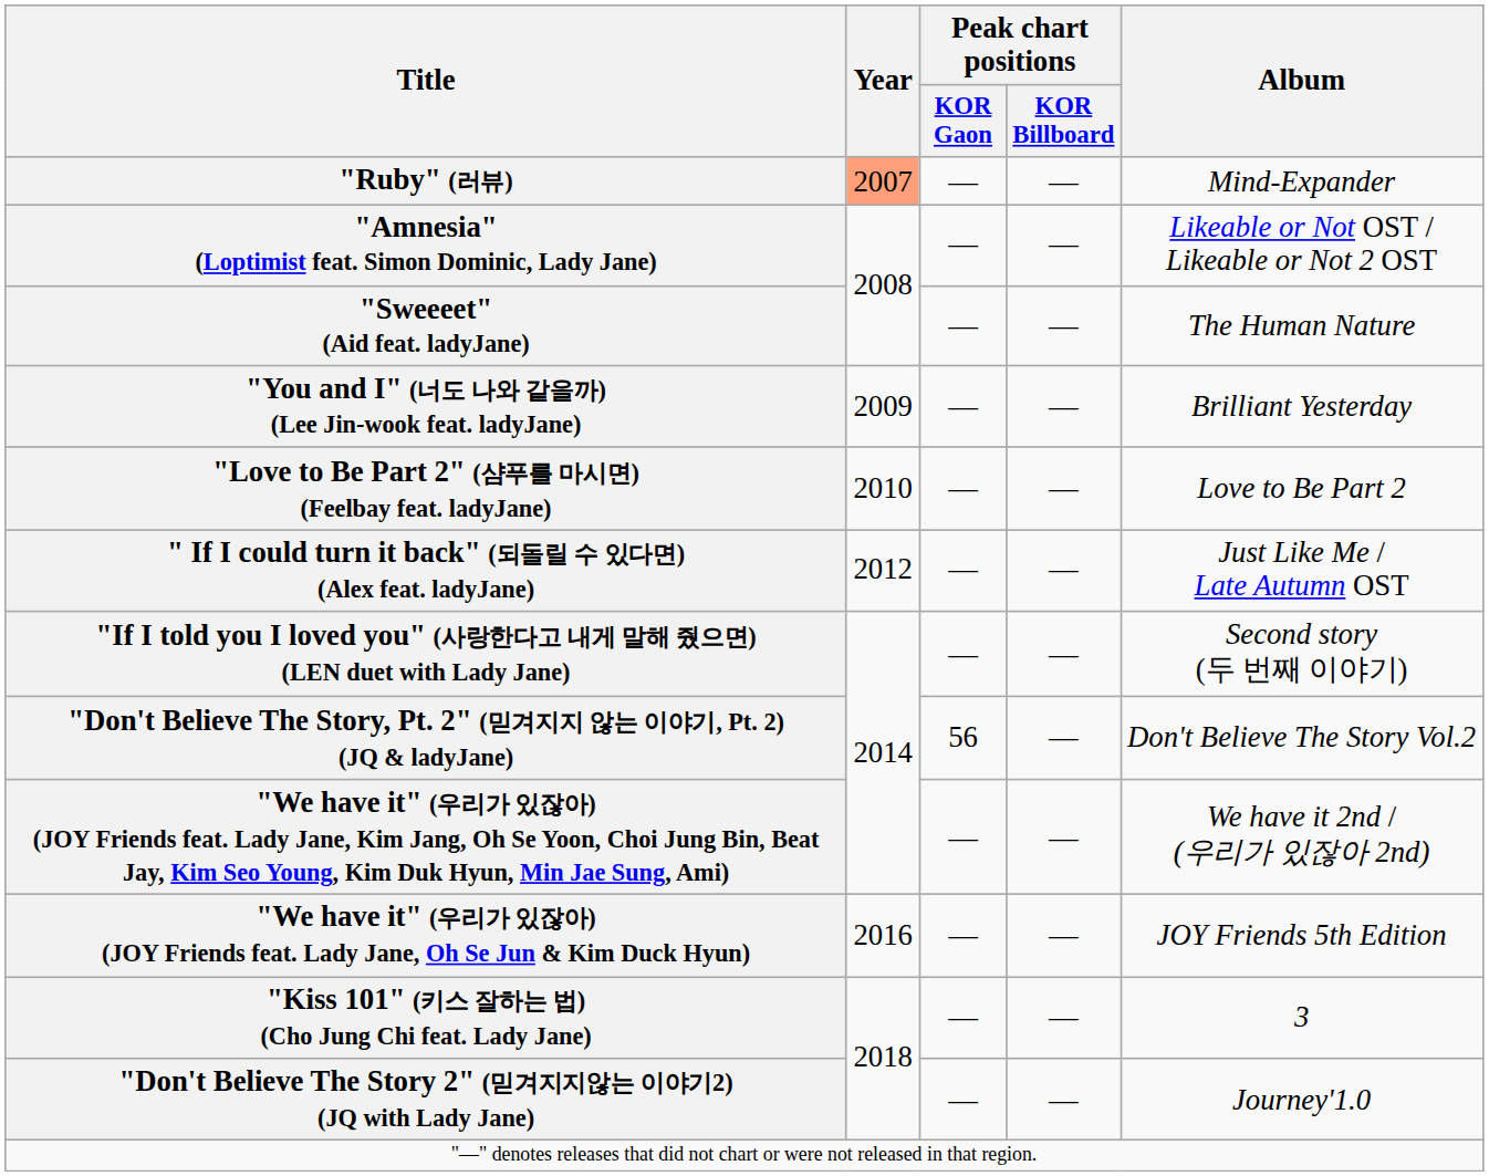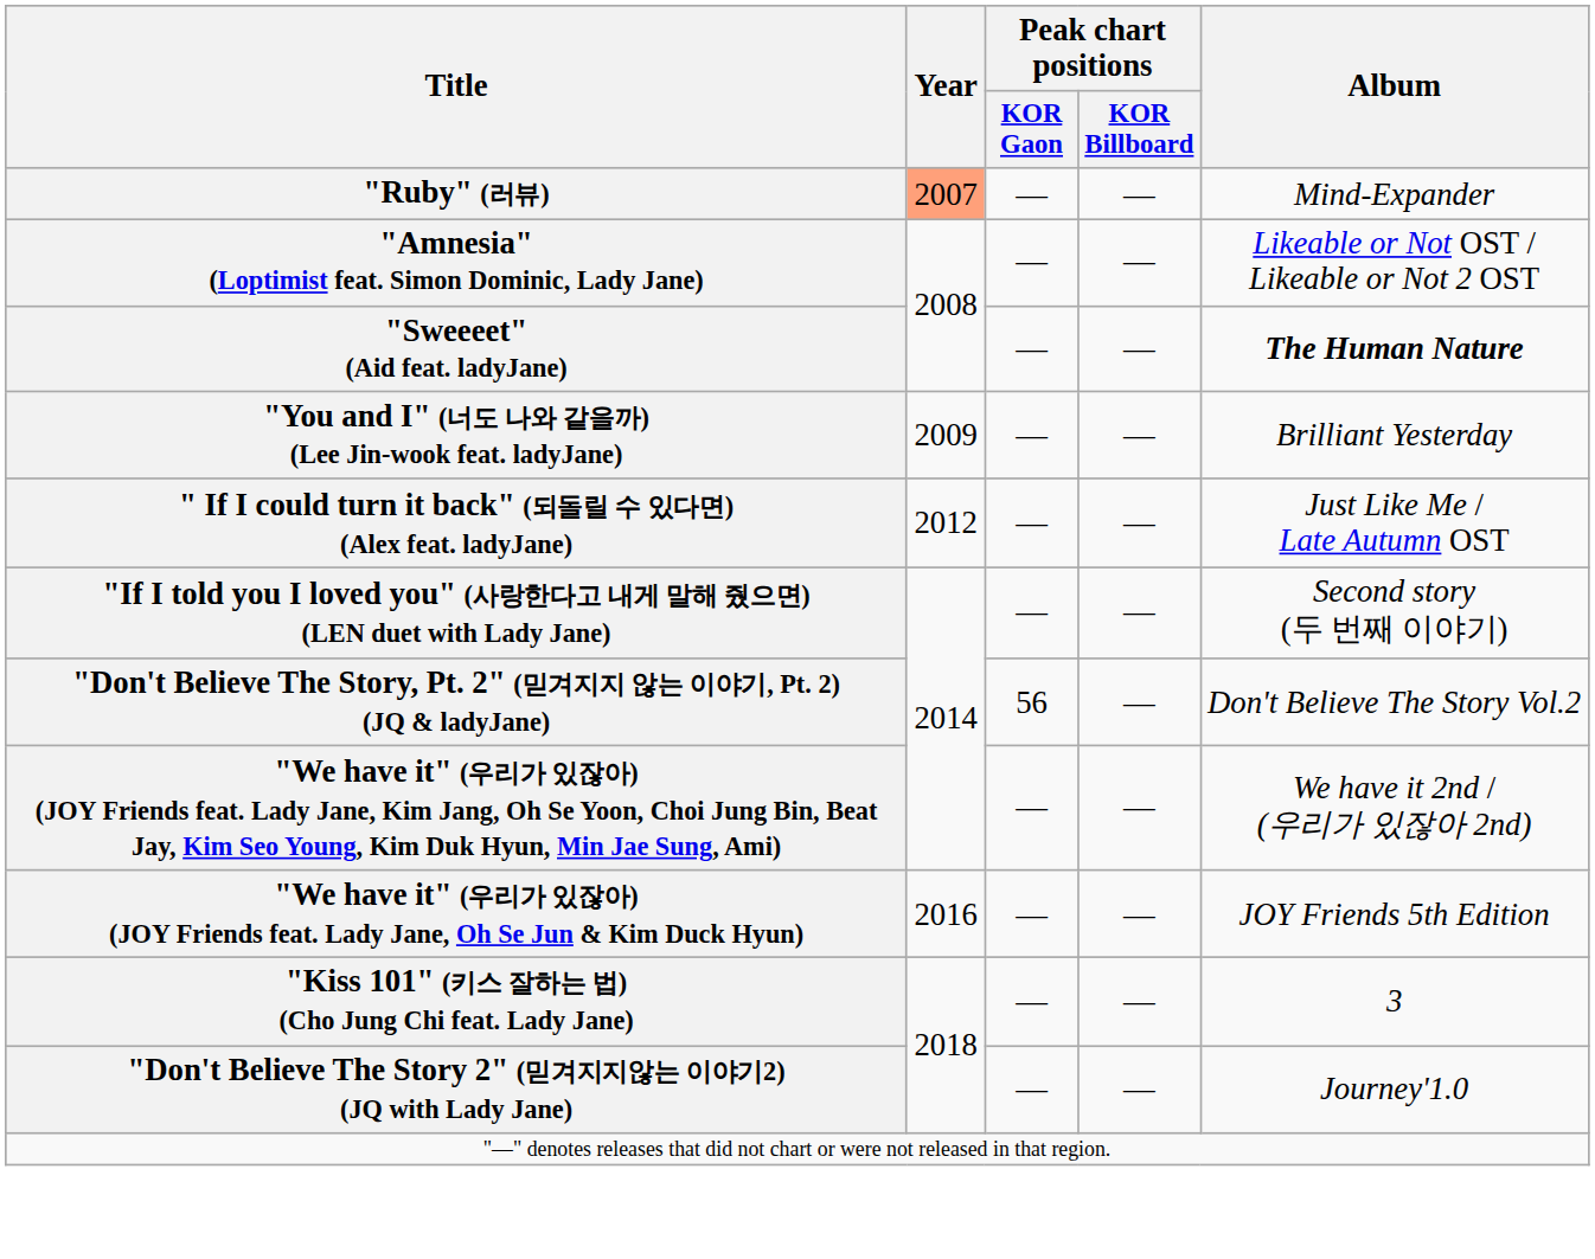"Sweeeet" (Aid feat. ladyJane) | Album: normal -> bold
- row: "Love to Be Part 2" (샴푸를 마시면) (Feelbay feat. ladyJane) | 2010 | — | — | Love to Be Part 2
